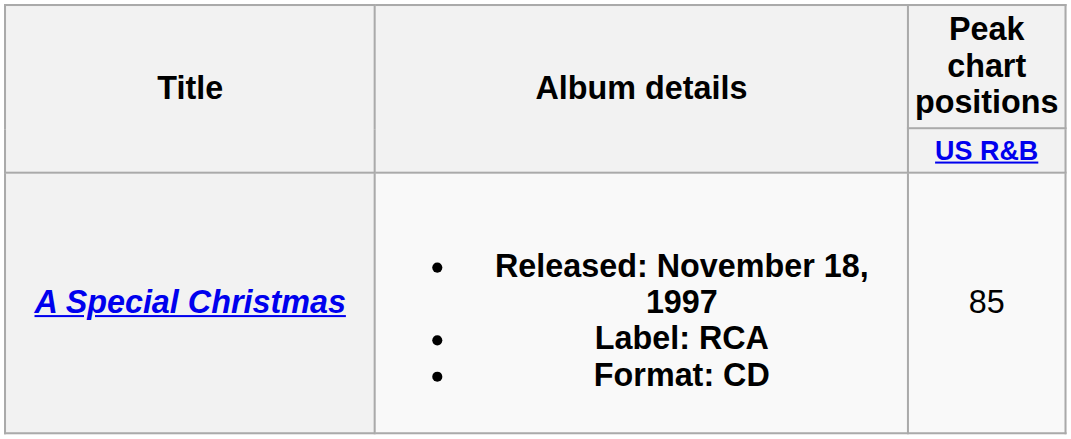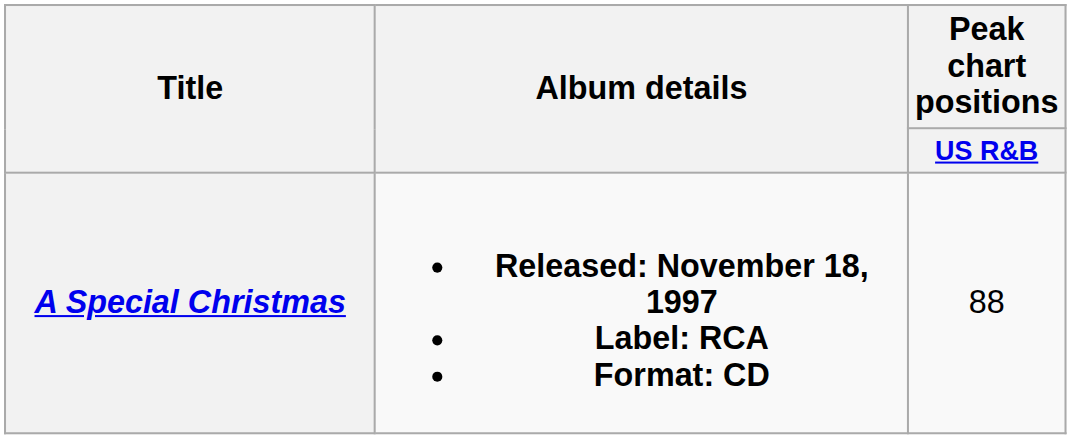A Special Christmas | Peak chart positions / US R&B: 85 -> 88
